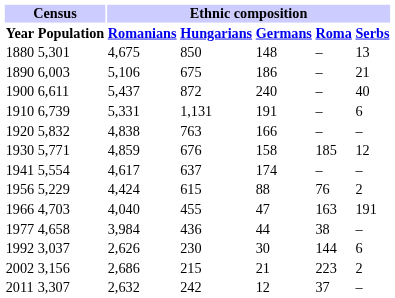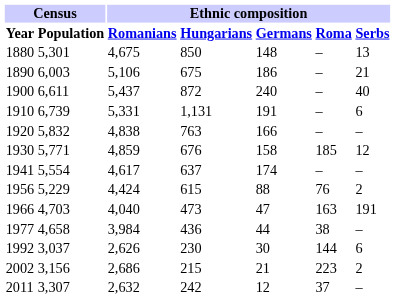1966 | Ethnic composition / Hungarians: 455 -> 473
